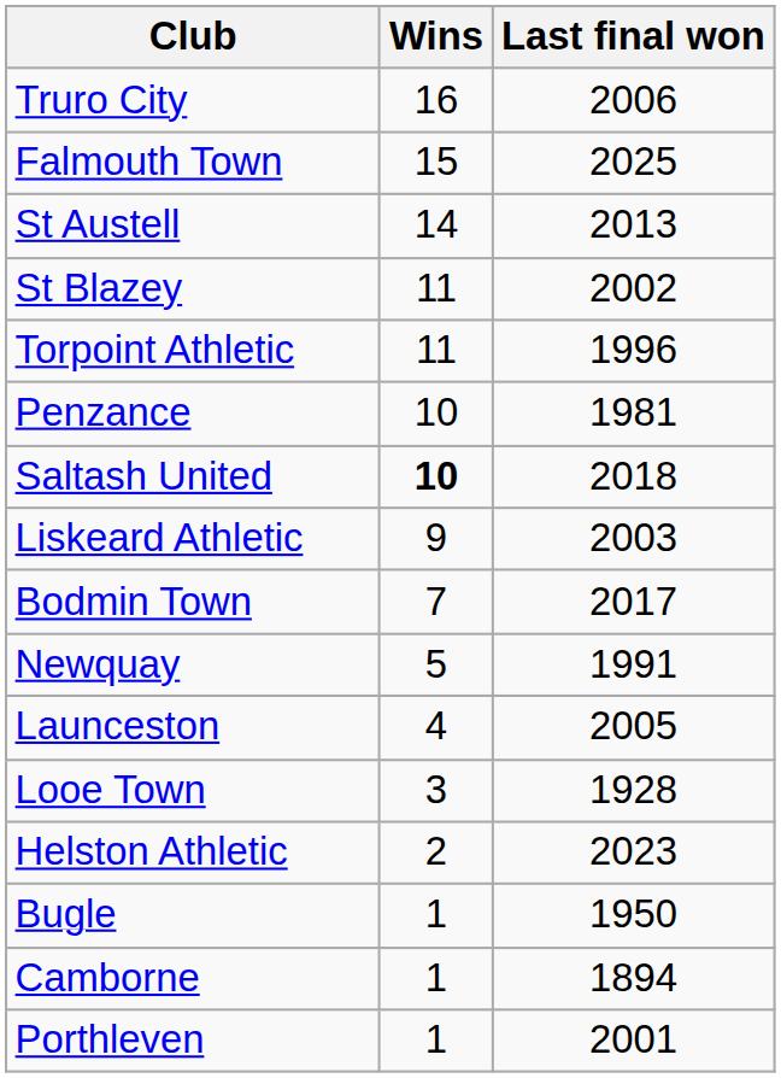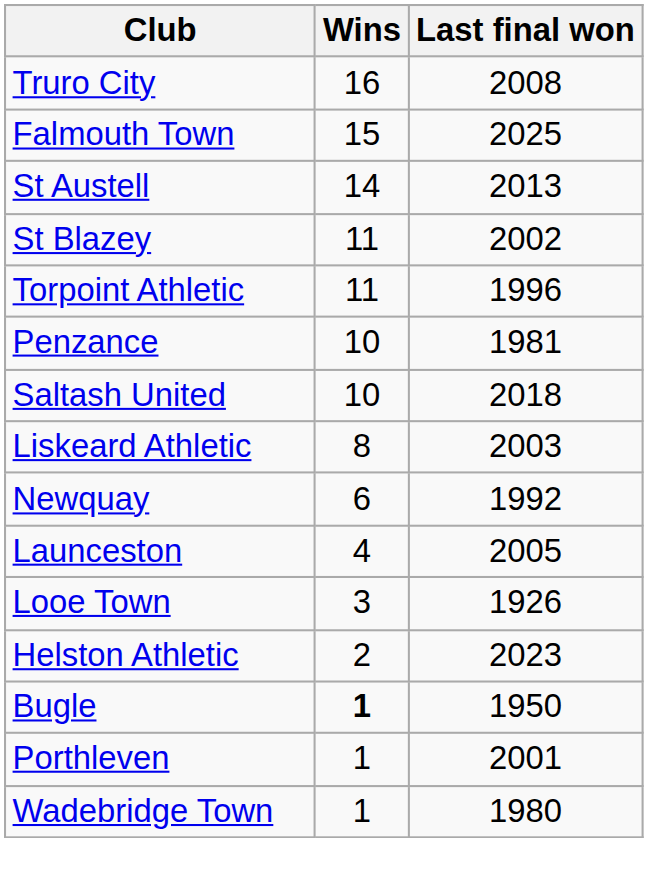Truro City | Last final won: 2006 -> 2008
Saltash United | Wins: bold -> normal
Liskeard Athletic | Wins: 9 -> 8
- row: Bodmin Town | 7 | 2017
Newquay | Wins: 5 -> 6
Newquay | Last final won: 1991 -> 1992
Looe Town | Last final won: 1928 -> 1926
Bugle | Wins: normal -> bold
- row: Camborne | 1 | 1894
+ row: Wadebridge Town | 1 | 1980
